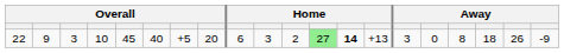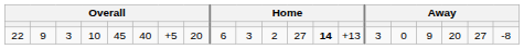22 | column 12: lightgreen background -> no background
22 | column 17: 8 -> 9
22 | column 18: 18 -> 20
22 | column 19: 26 -> 27
22 | column 20: -9 -> -8
